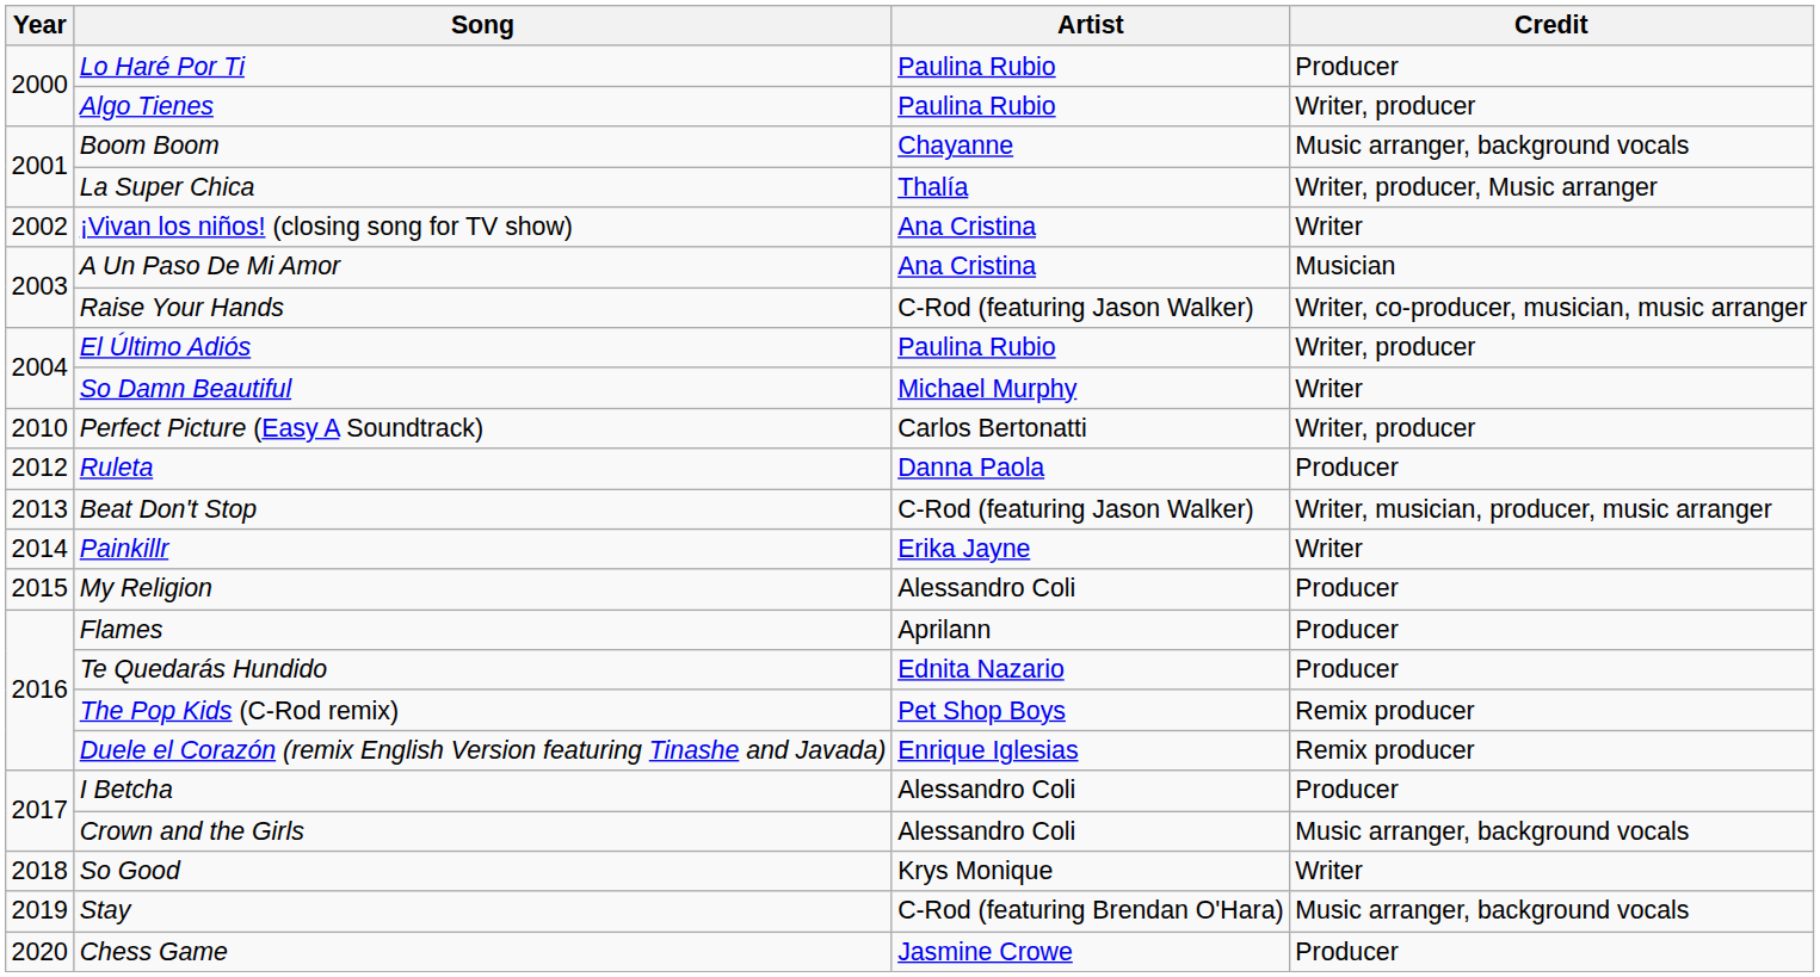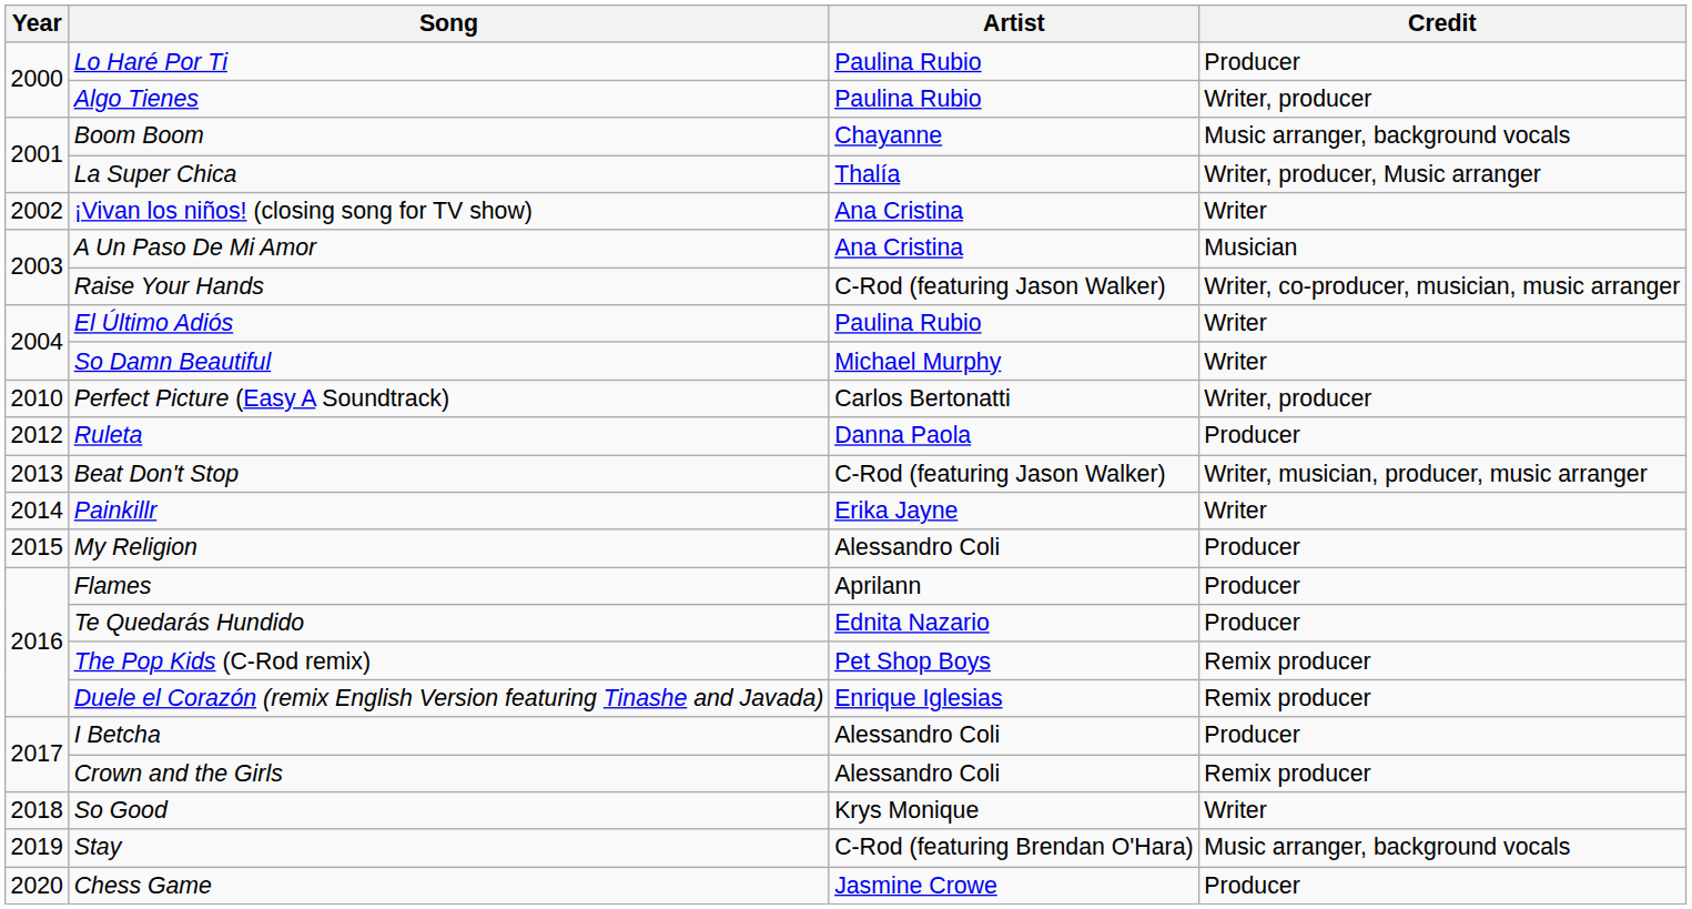El Último Adiós | Credit: Writer, producer -> Writer
Crown and the Girls | Credit: Music arranger, background vocals -> Remix producer
